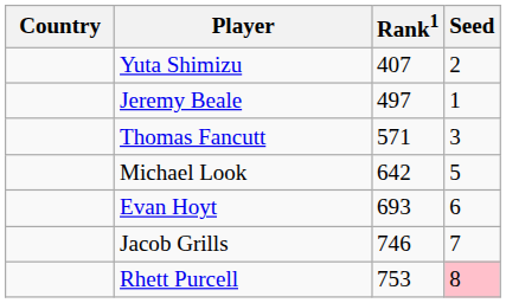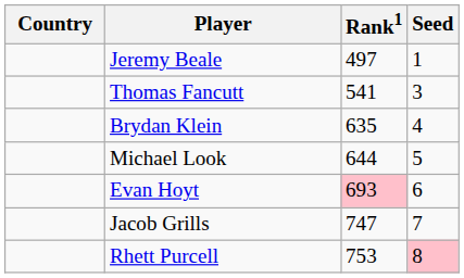- row: Yuta Shimizu | 407 | 2
Thomas Fancutt | Rank1: 571 -> 541
+ row: Brydan Klein | 635 | 4
Michael Look | Rank1: 642 -> 644
Evan Hoyt | Rank1: no background -> pink background
Jacob Grills | Rank1: 746 -> 747
